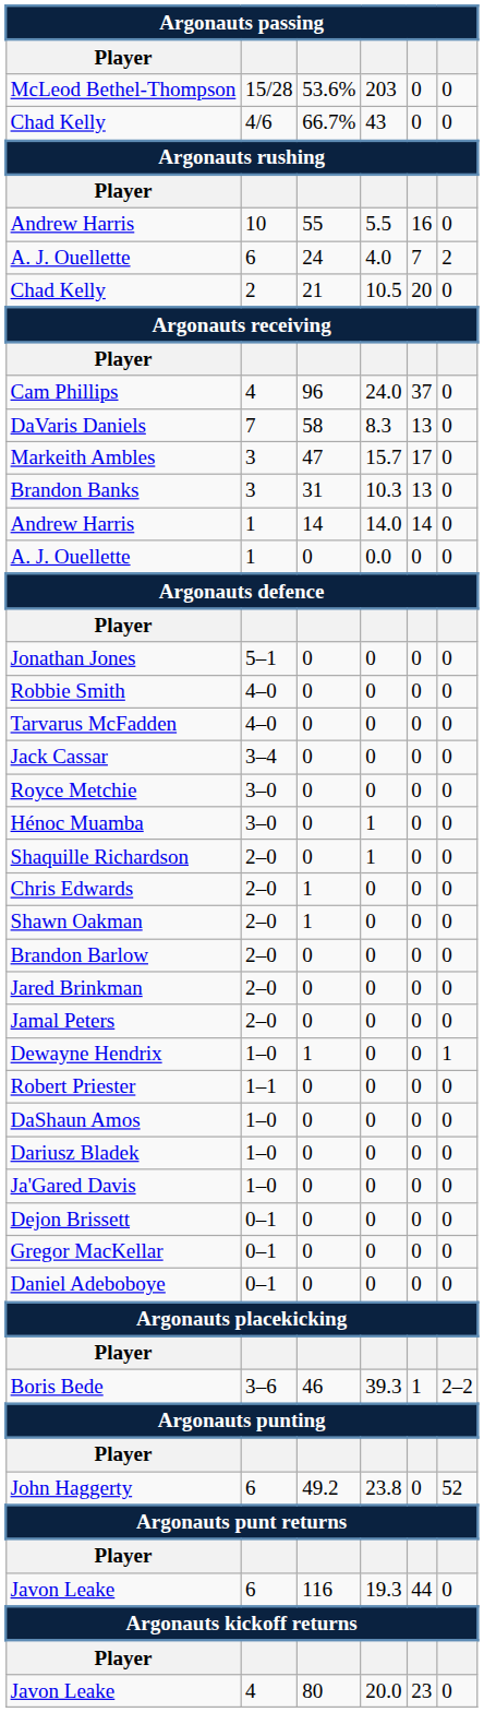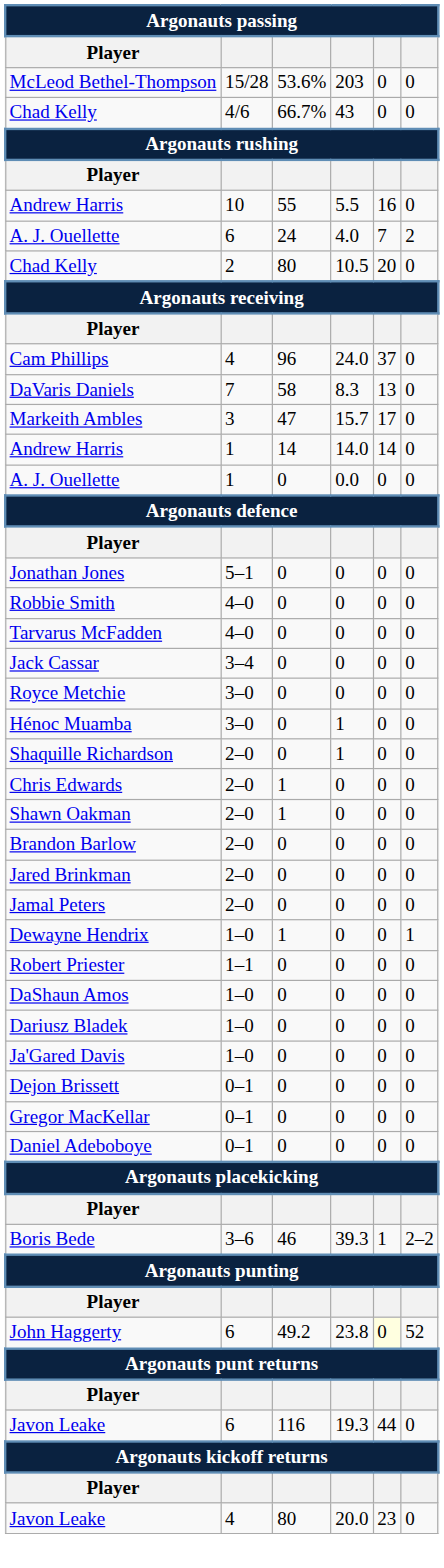Chad Kelly / 2 | column 3: 21 -> 80
- row: Brandon Banks | 3 | 31 | 10.3 | 13 | 0
John Haggerty | column 5: no background -> lightyellow background
